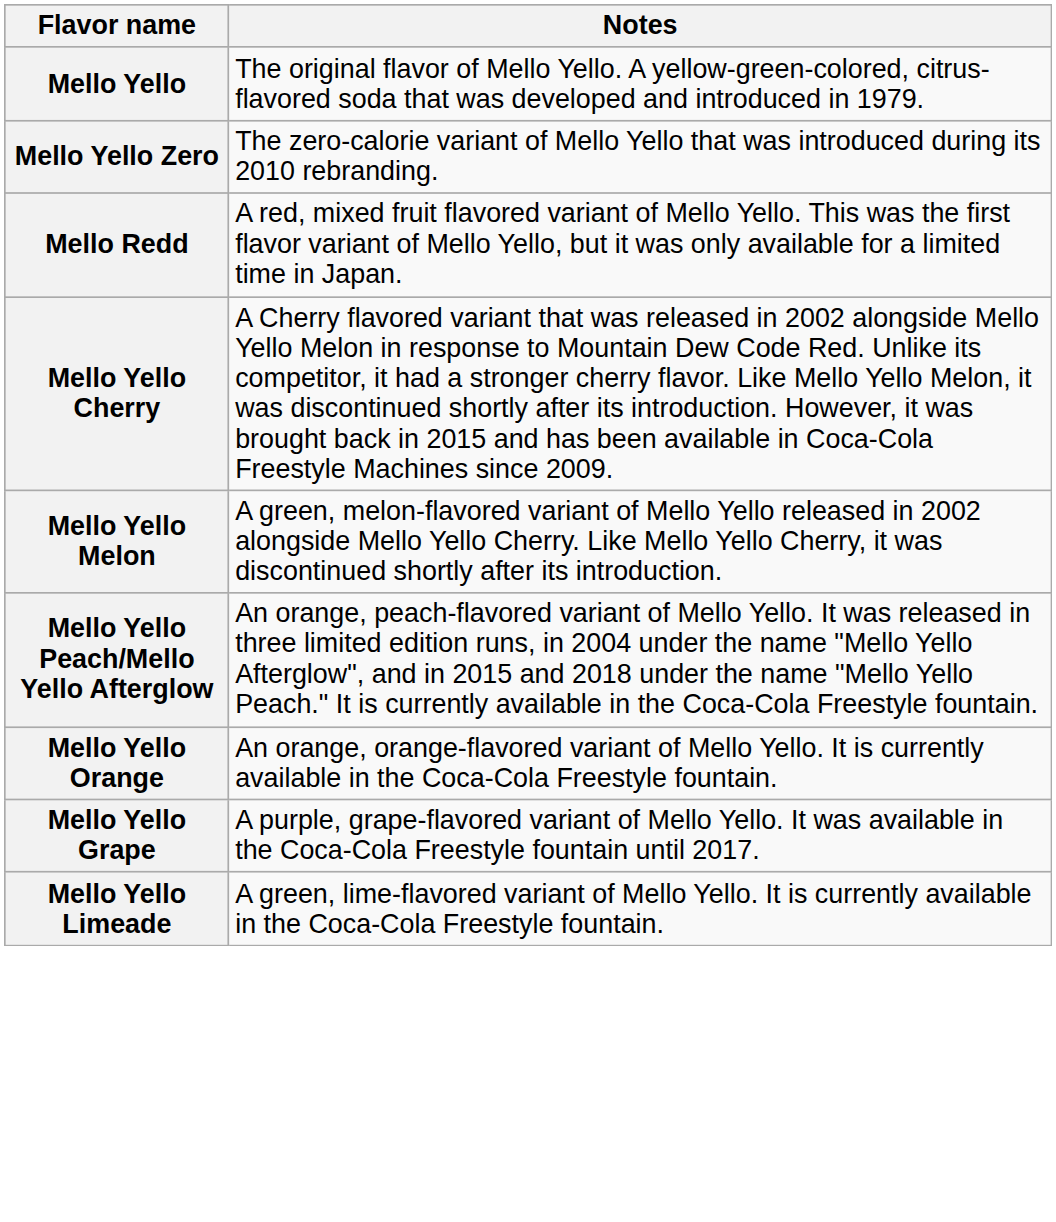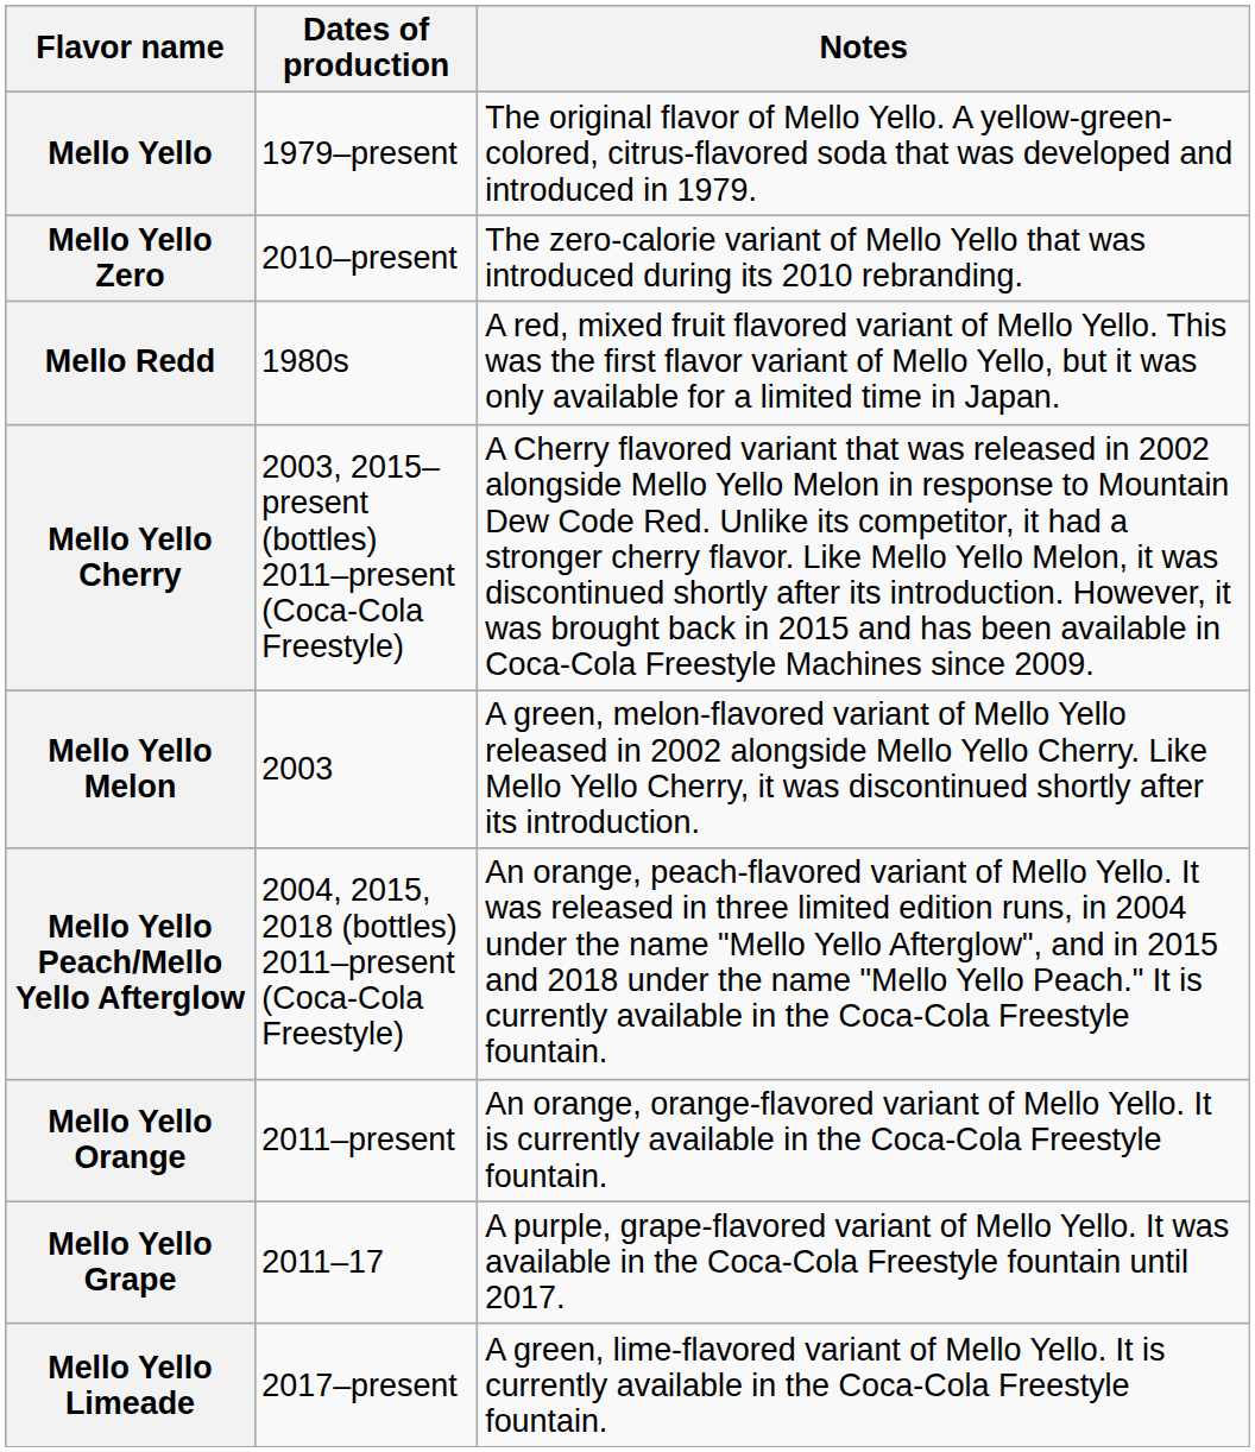+ column: Dates of production | 1979–present | 2010–present | 1980s | 2003, 2015–present (bottles) 2011–present (Coca-Cola Freestyle) | 2003 | 2004, 2015, 2018 (bottles) 2011–present (Coca-Cola Freestyle) | 2011–present | 2011–17 | 2017–present
